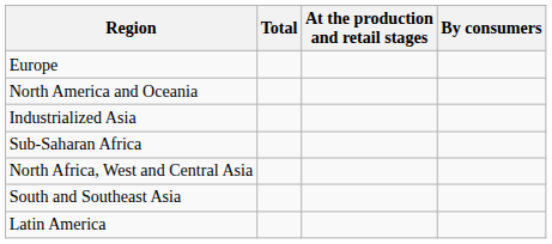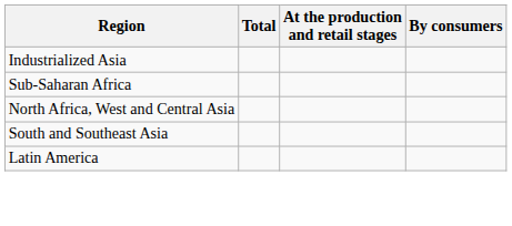- row: Europe
- row: North America and Oceania
